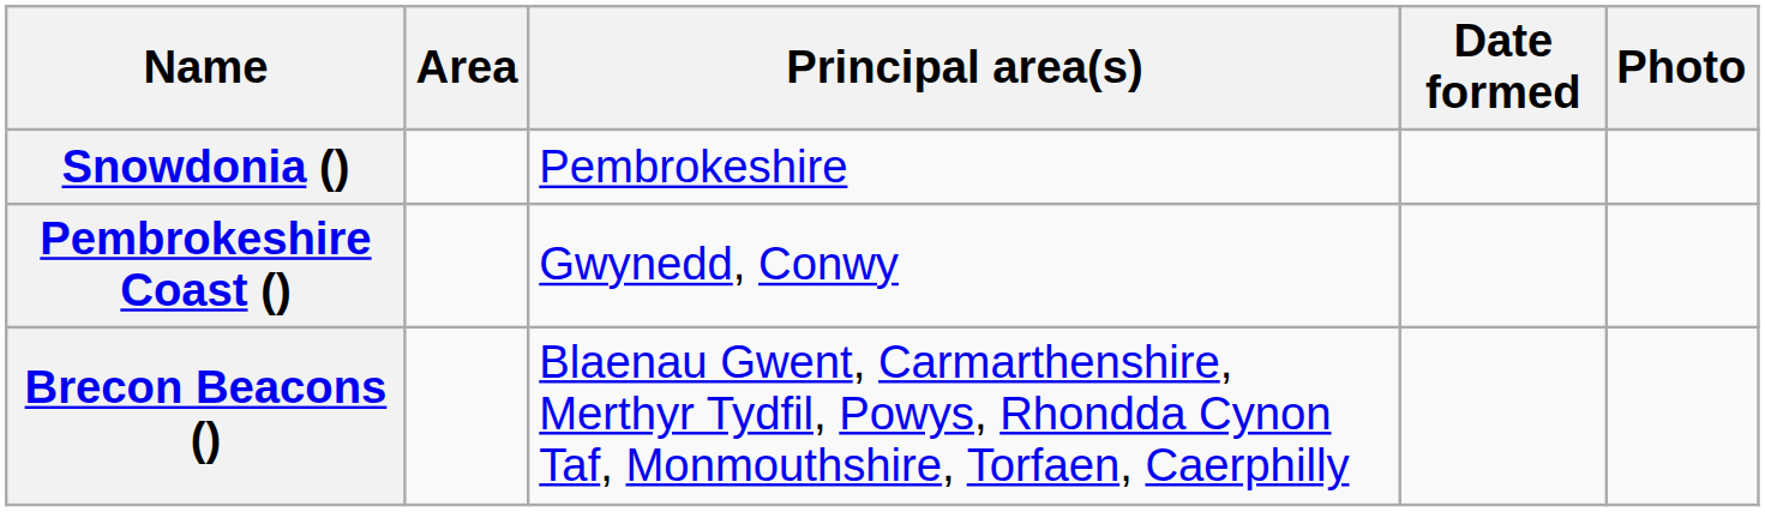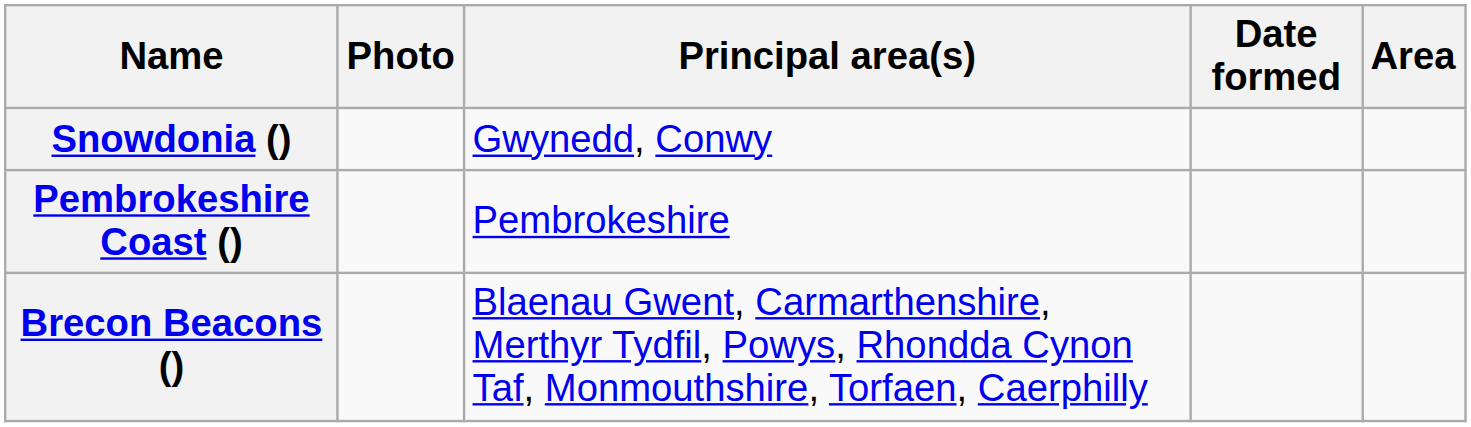columns swapped: Photo <-> Area
Snowdonia () | Principal area(s): Pembrokeshire -> Gwynedd, Conwy
Pembrokeshire Coast () | Principal area(s): Gwynedd, Conwy -> Pembrokeshire
